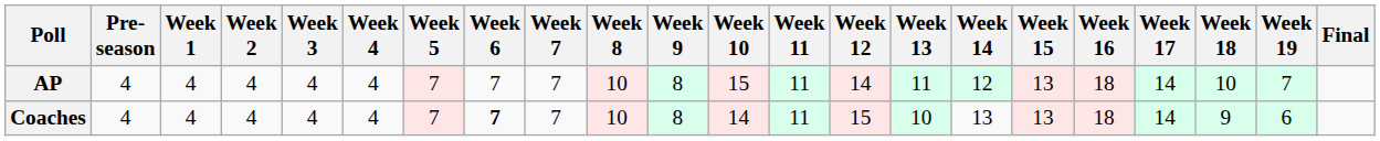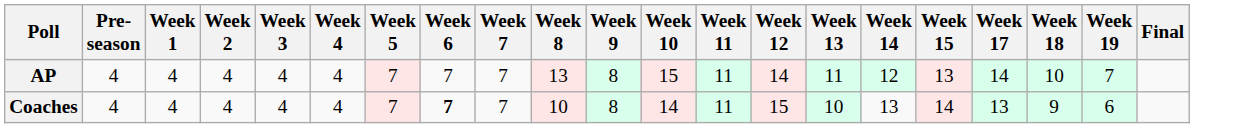- column: Week 16 | 18 | 18
AP | Week 8: 10 -> 13
Coaches | Week 15: 13 -> 14
Coaches | Week 17: 14 -> 13
